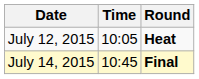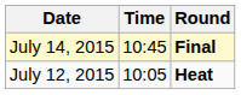rows swapped: July 12, 2015 <-> July 14, 2015
